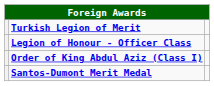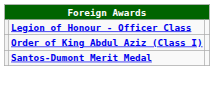- row: Turkish Legion of Merit
